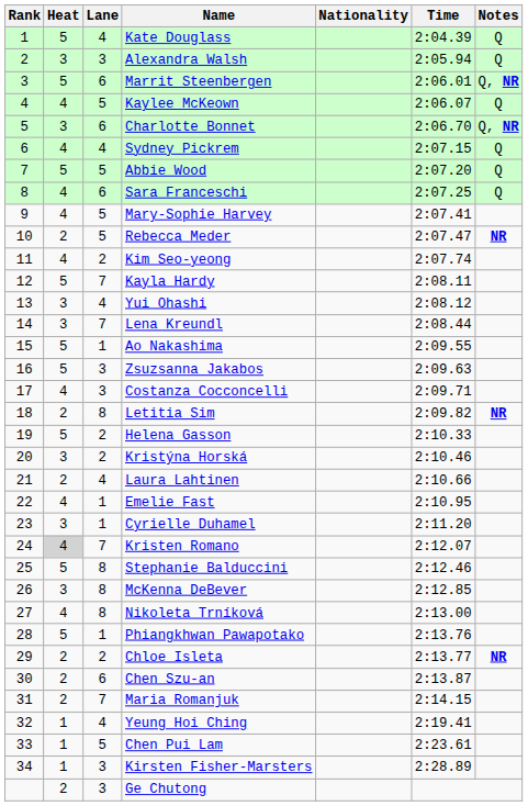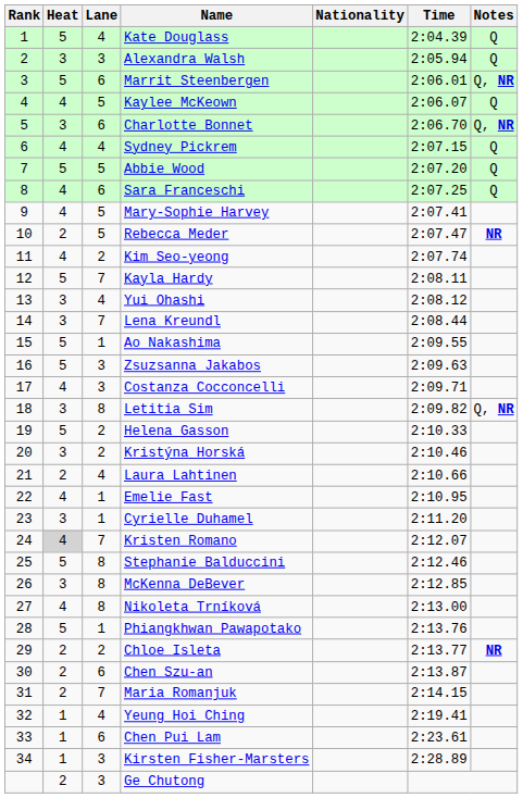Letitia Sim | Heat: 2 -> 3
Letitia Sim | Notes: NR -> Q, NR
Chen Pui Lam | Lane: 5 -> 6
